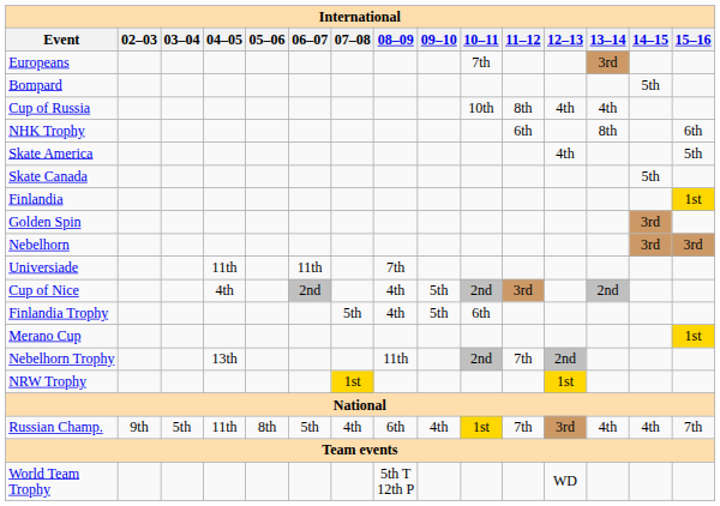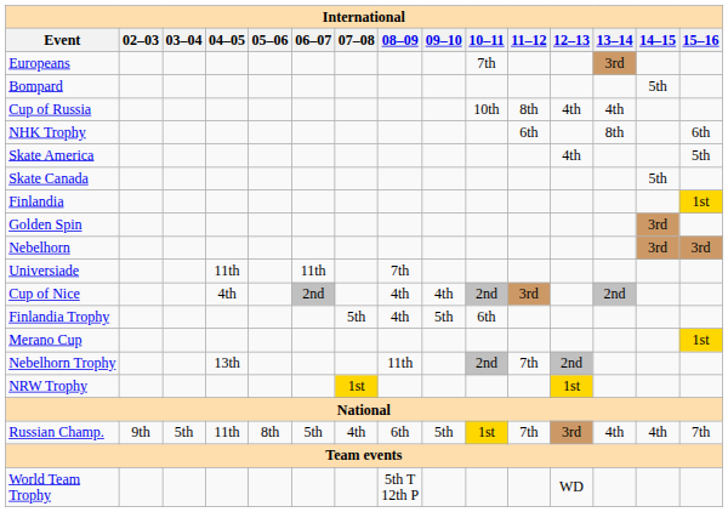Cup of Nice | 09–10: 5th -> 4th
Russian Champ. | 09–10: 4th -> 5th
